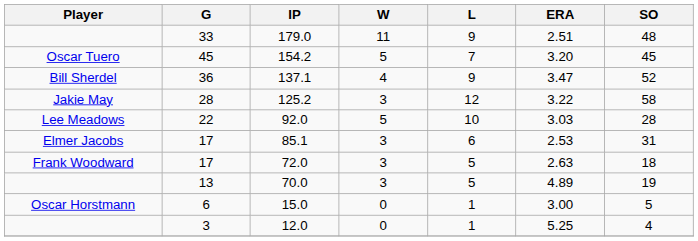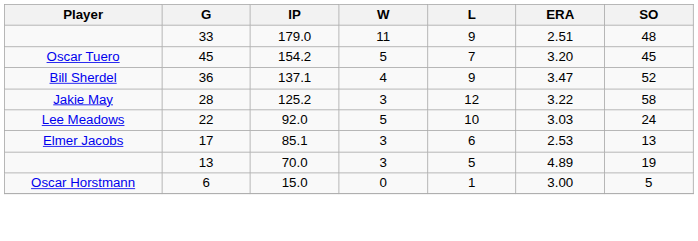92.0 | SO: 28 -> 24
85.1 | SO: 31 -> 13
- row: Frank Woodward | 17 | 72.0 | 3 | 5 | 2.63 | 18
- row: 3 | 12.0 | 0 | 1 | 5.25 | 4
